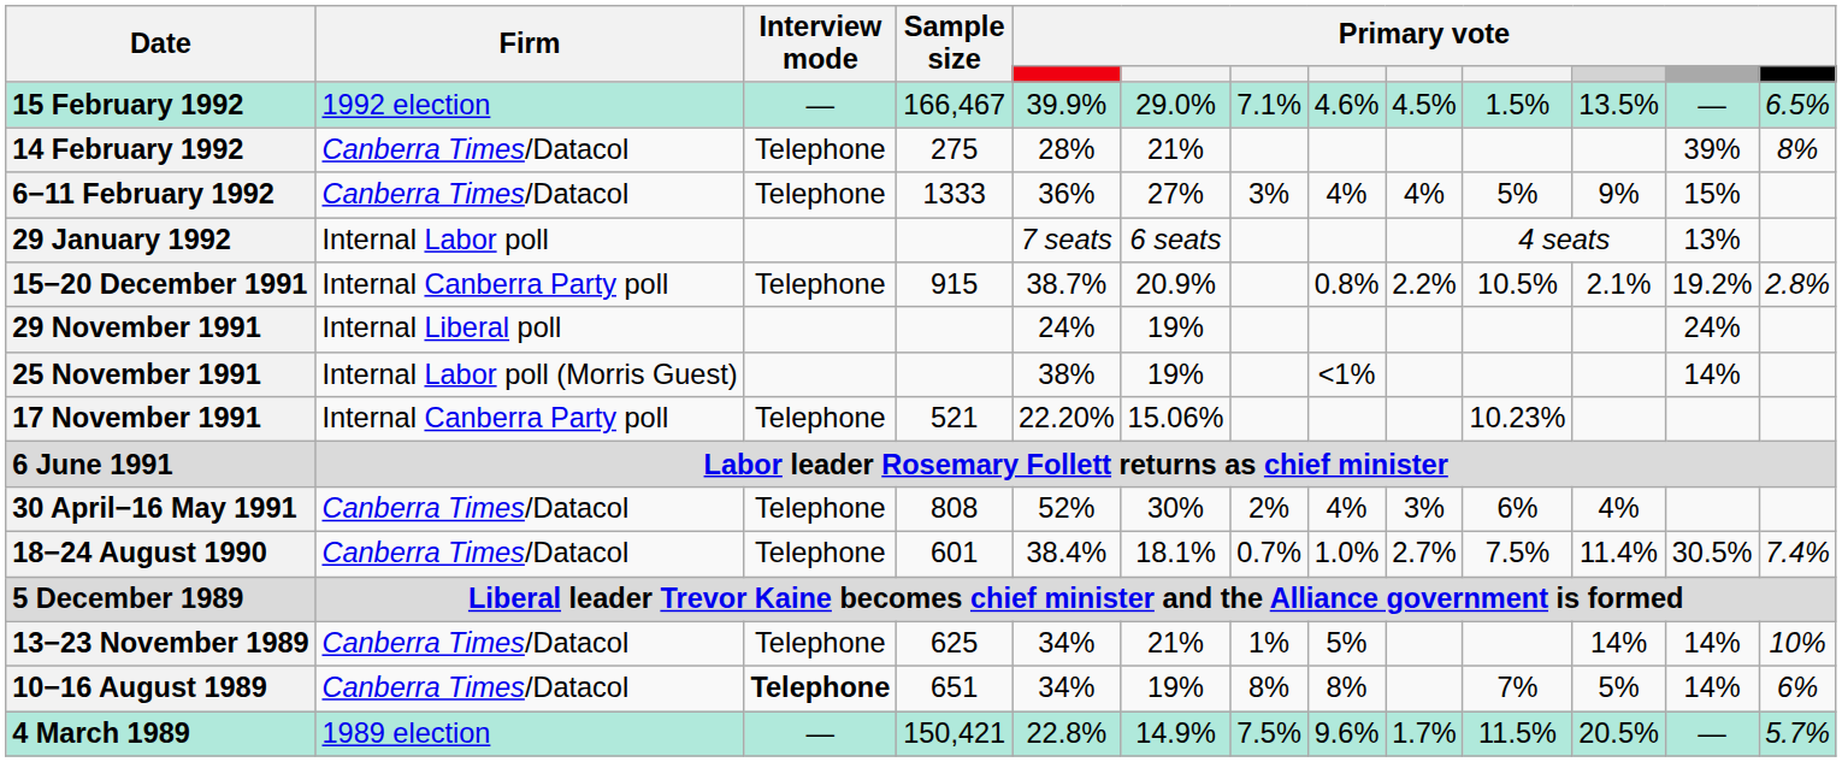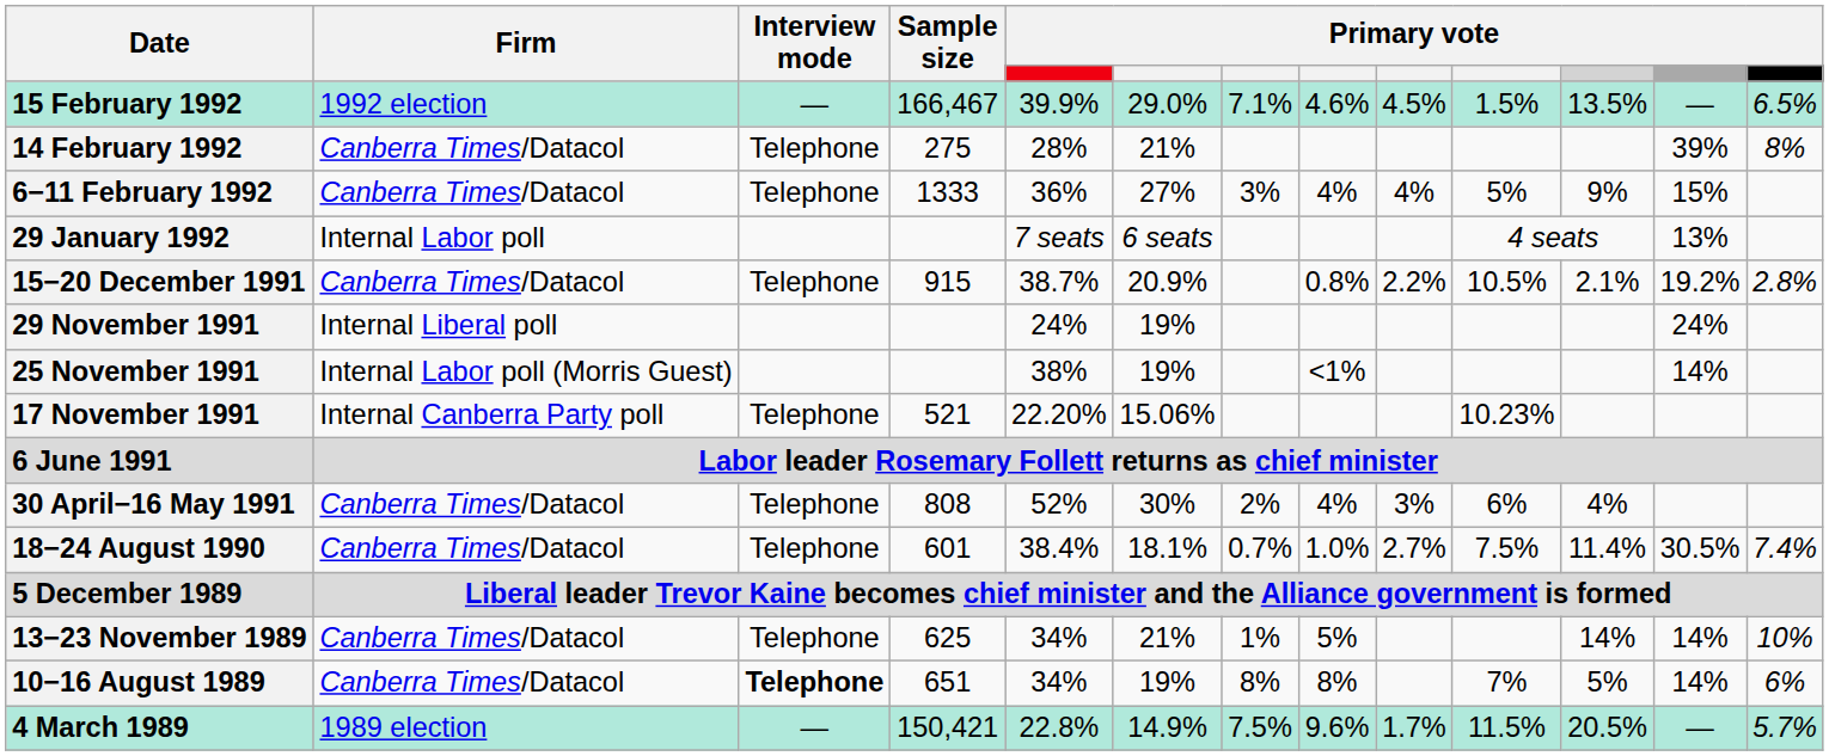15−20 December 1991 | Firm: Internal Canberra Party poll -> Canberra Times/Datacol
